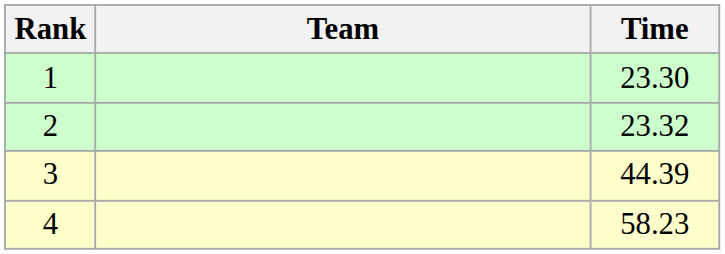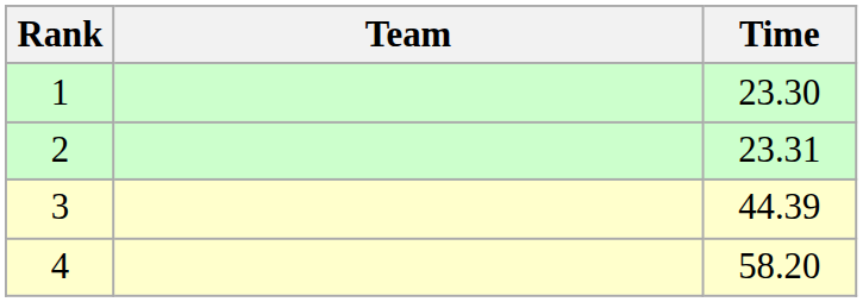2 | Time: 23.32 -> 23.31
4 | Time: 58.23 -> 58.20
